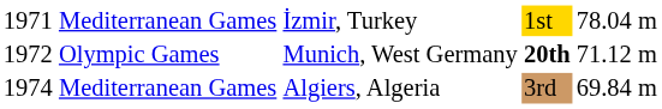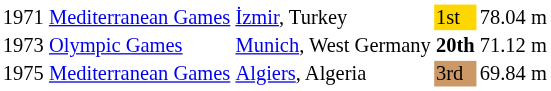Olympic Games | column 1: 1972 -> 1973
Mediterranean Games / Algiers, Algeria | column 1: 1974 -> 1975
